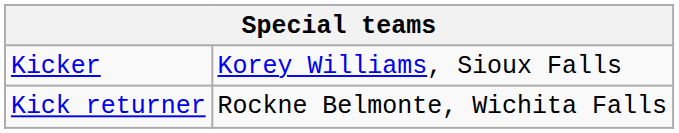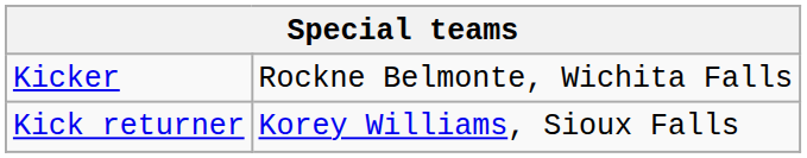Kicker | column 2: Korey Williams, Sioux Falls -> Rockne Belmonte, Wichita Falls
Kick returner | column 2: Rockne Belmonte, Wichita Falls -> Korey Williams, Sioux Falls
